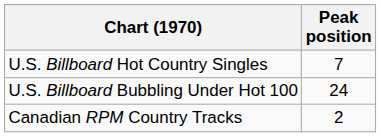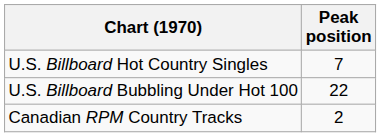U.S. Billboard Bubbling Under Hot 100 | Peak position: 24 -> 22
